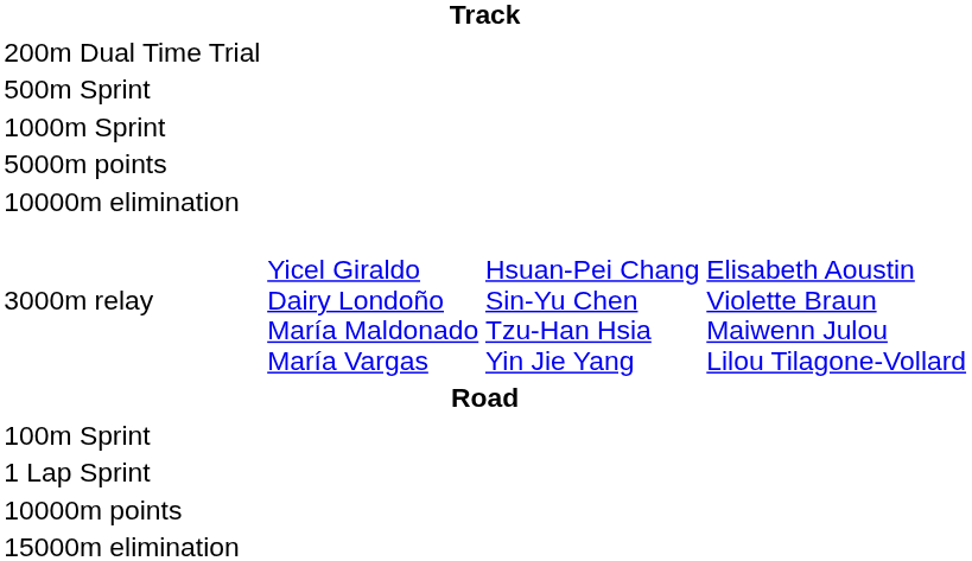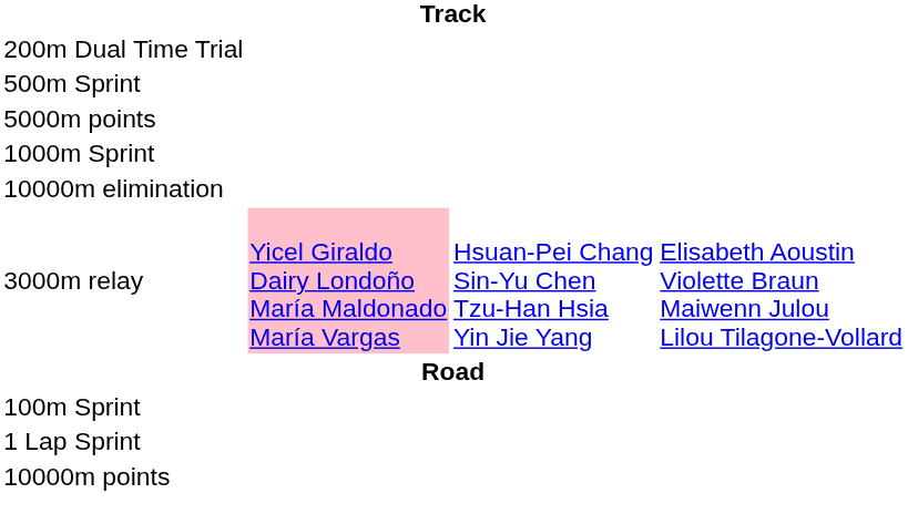rows swapped: 1000m Sprint <-> 5000m points
3000m relay | column 2: no background -> pink background
- row: 15000m elimination
